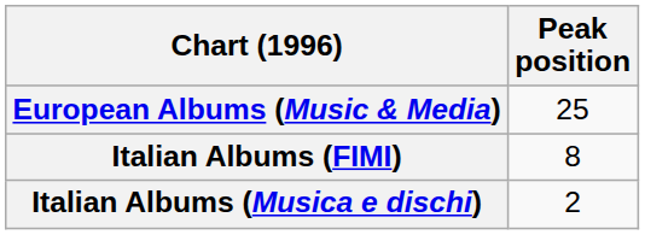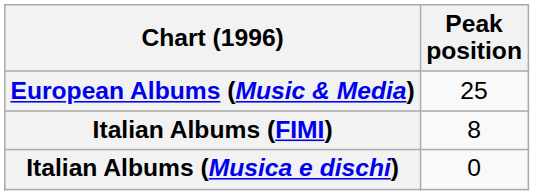Italian Albums (Musica e dischi) | Peak position: 2 -> 0
